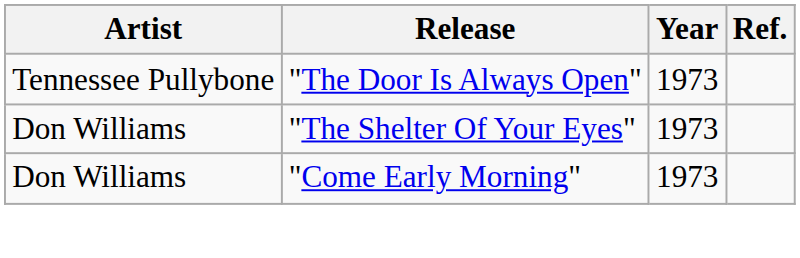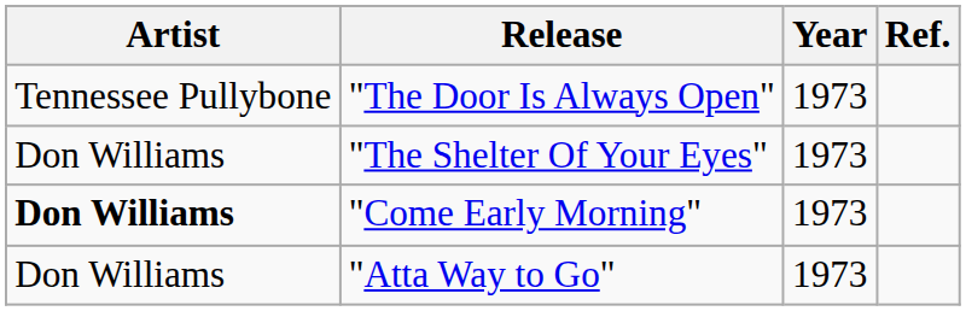"Come Early Morning" | Artist: normal -> bold
+ row: Don Williams | "Atta Way to Go" | 1973
